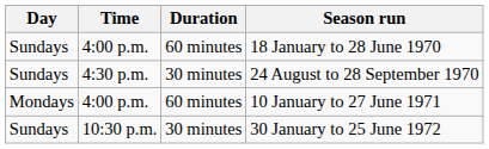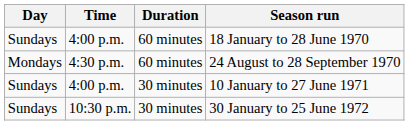24 August to 28 September 1970 | Day: Sundays -> Mondays
24 August to 28 September 1970 | Duration: 30 minutes -> 60 minutes
10 January to 27 June 1971 | Day: Mondays -> Sundays
10 January to 27 June 1971 | Duration: 60 minutes -> 30 minutes
